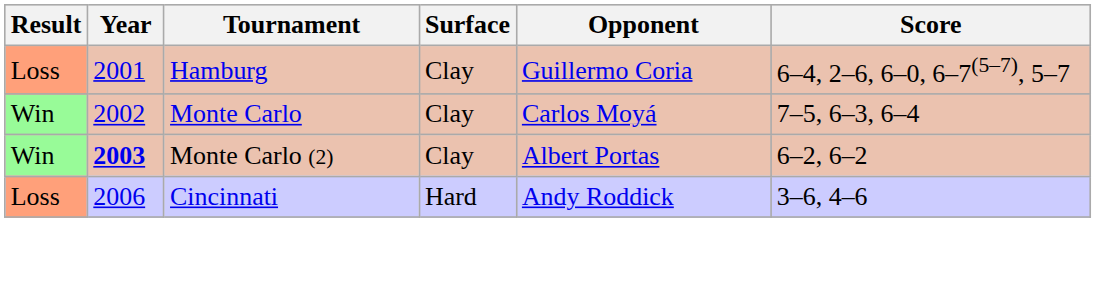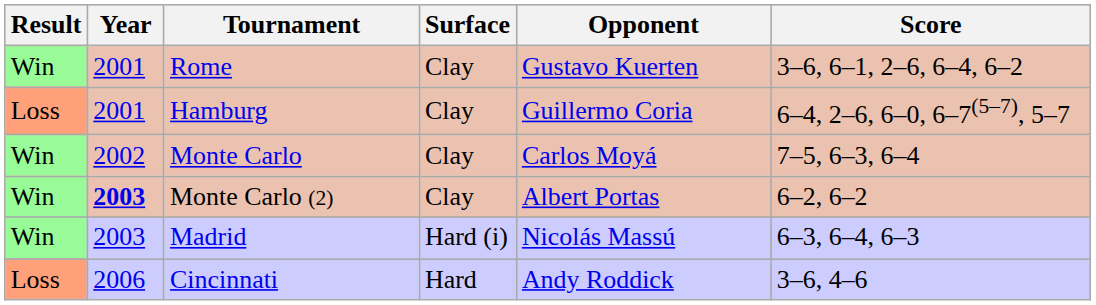+ row: Win | 2001 | Rome | Clay | Gustavo Kuerten | 3–6, 6–1, 2–6, 6–4, 6–2
+ row: Win | 2003 | Madrid | Hard (i) | Nicolás Massú | 6–3, 6–4, 6–3
